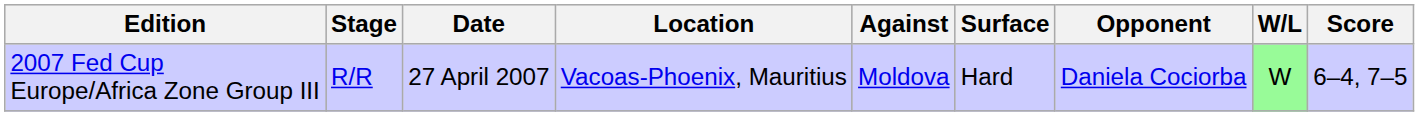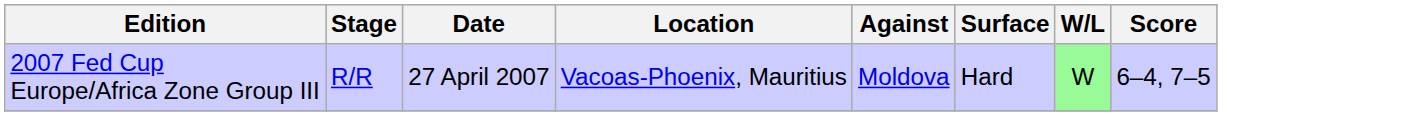- column: Opponent | Daniela Cociorba
